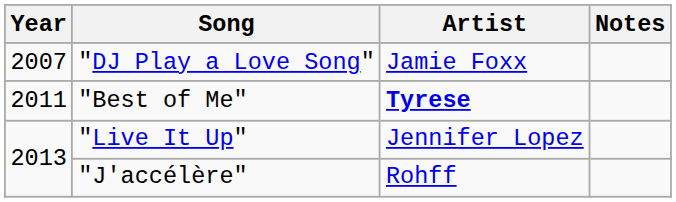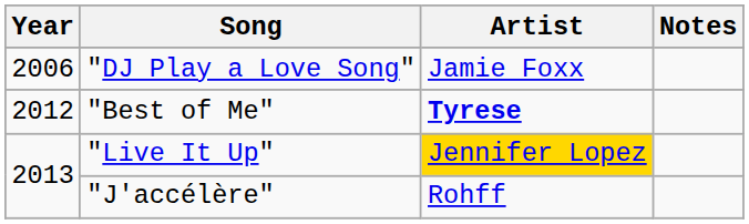"DJ Play a Love Song" | Year: 2007 -> 2006
"Best of Me" | Year: 2011 -> 2012
"Live It Up" | Artist: no background -> gold background
